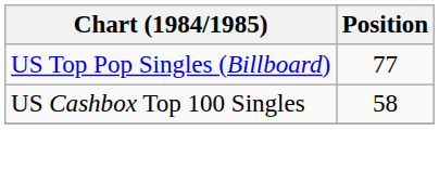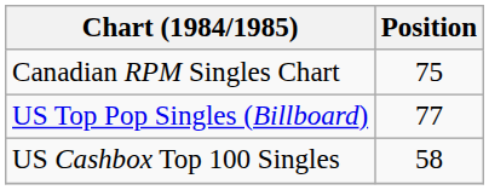+ row: Canadian RPM Singles Chart | 75
